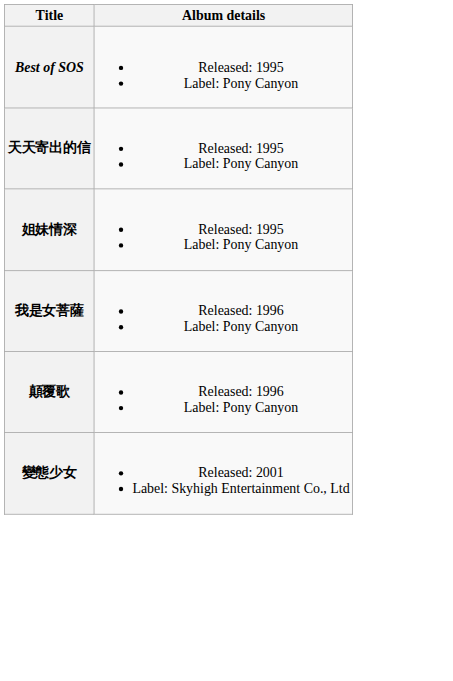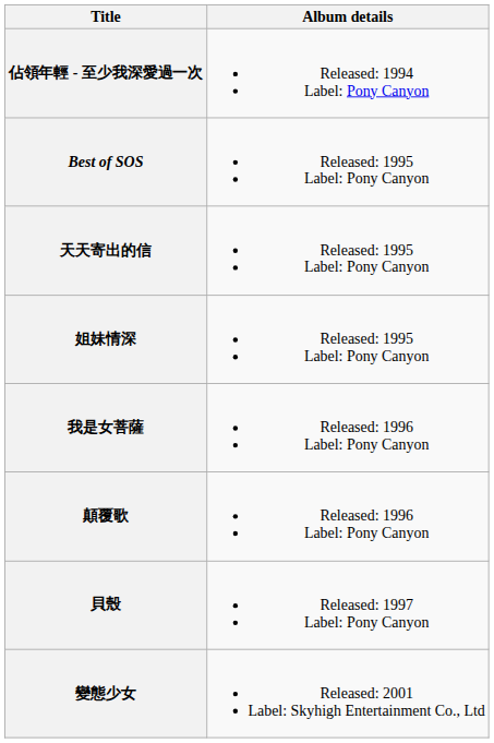+ row: 佔領年輕 - 至少我深愛過一次 | Released: 1994 Label: Pony Canyon
+ row: 貝殼 | Released: 1997 Label: Pony Canyon
